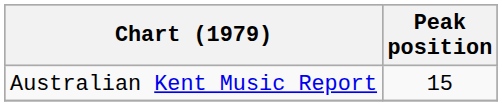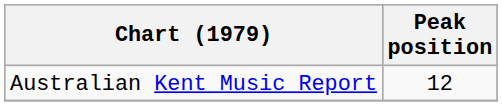Australian Kent Music Report | Peak position: 15 -> 12
